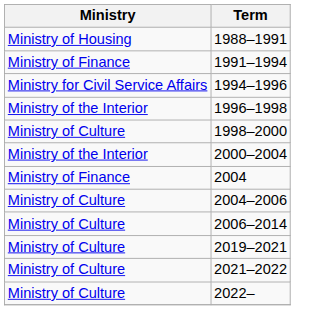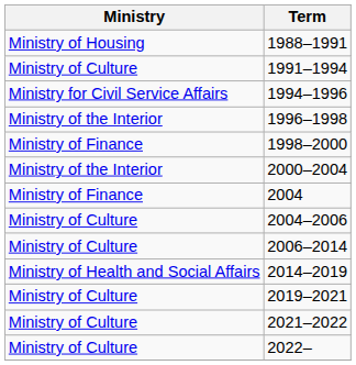1991–1994 | Ministry: Ministry of Finance -> Ministry of Culture
1998–2000 | Ministry: Ministry of Culture -> Ministry of Finance
+ row: Ministry of Health and Social Affairs | 2014–2019
